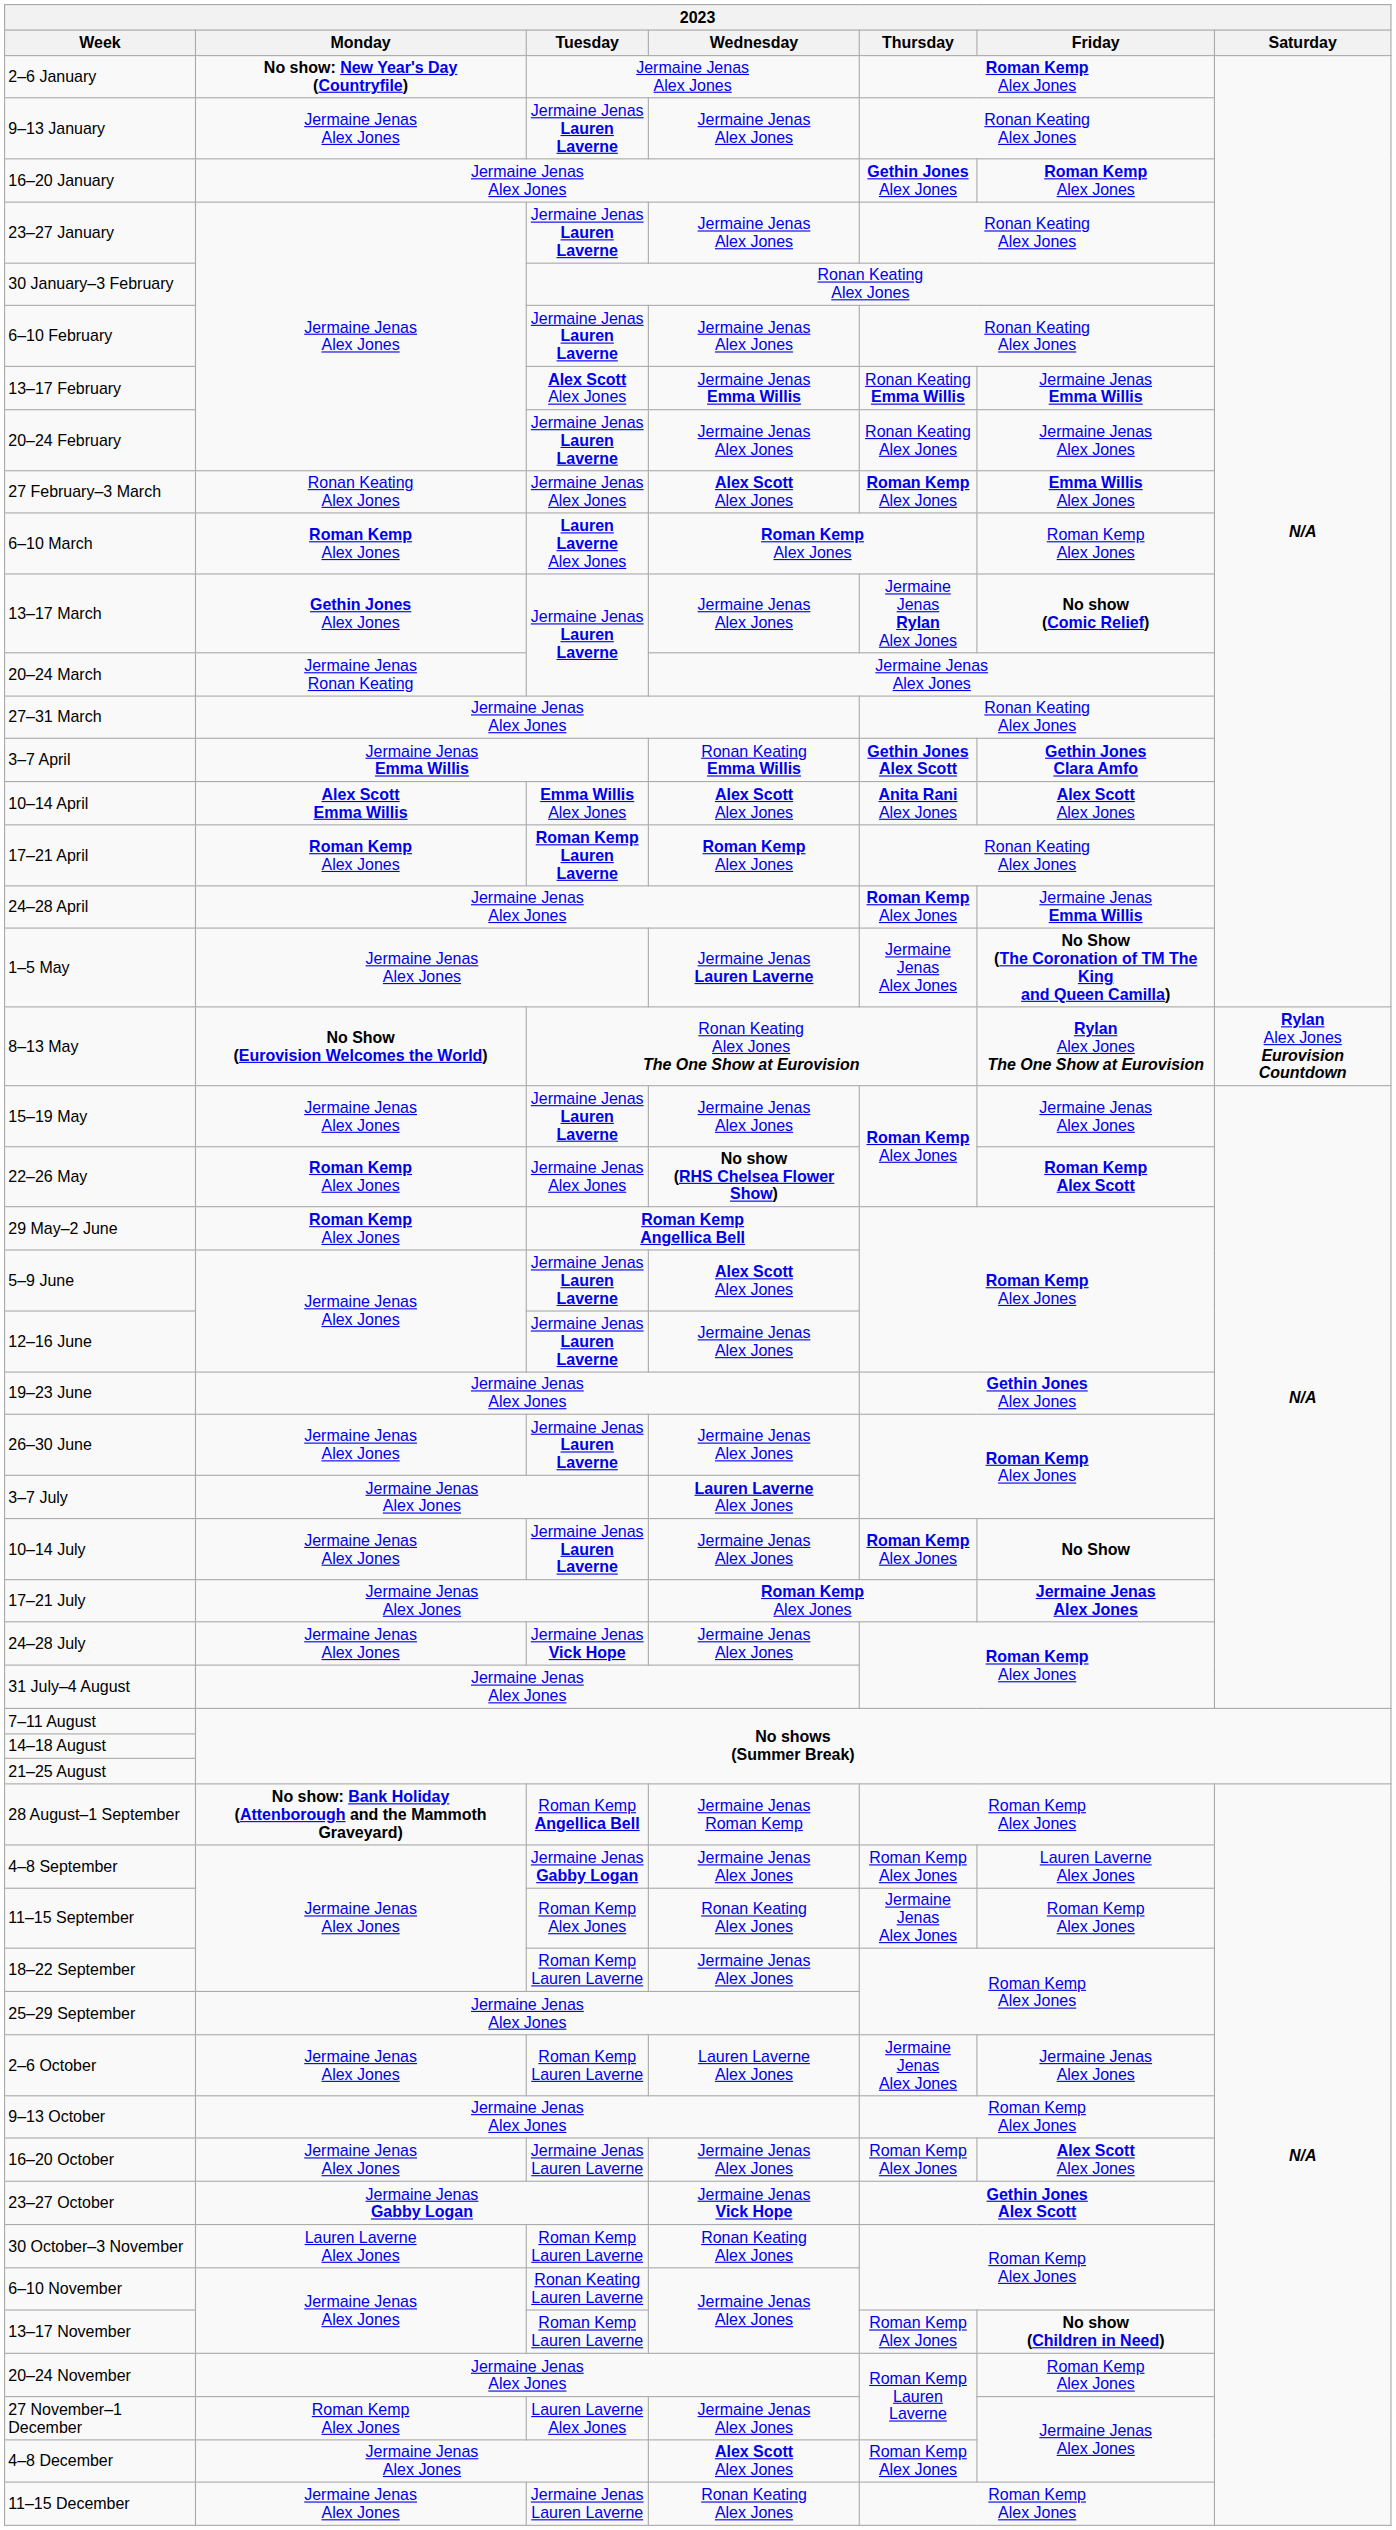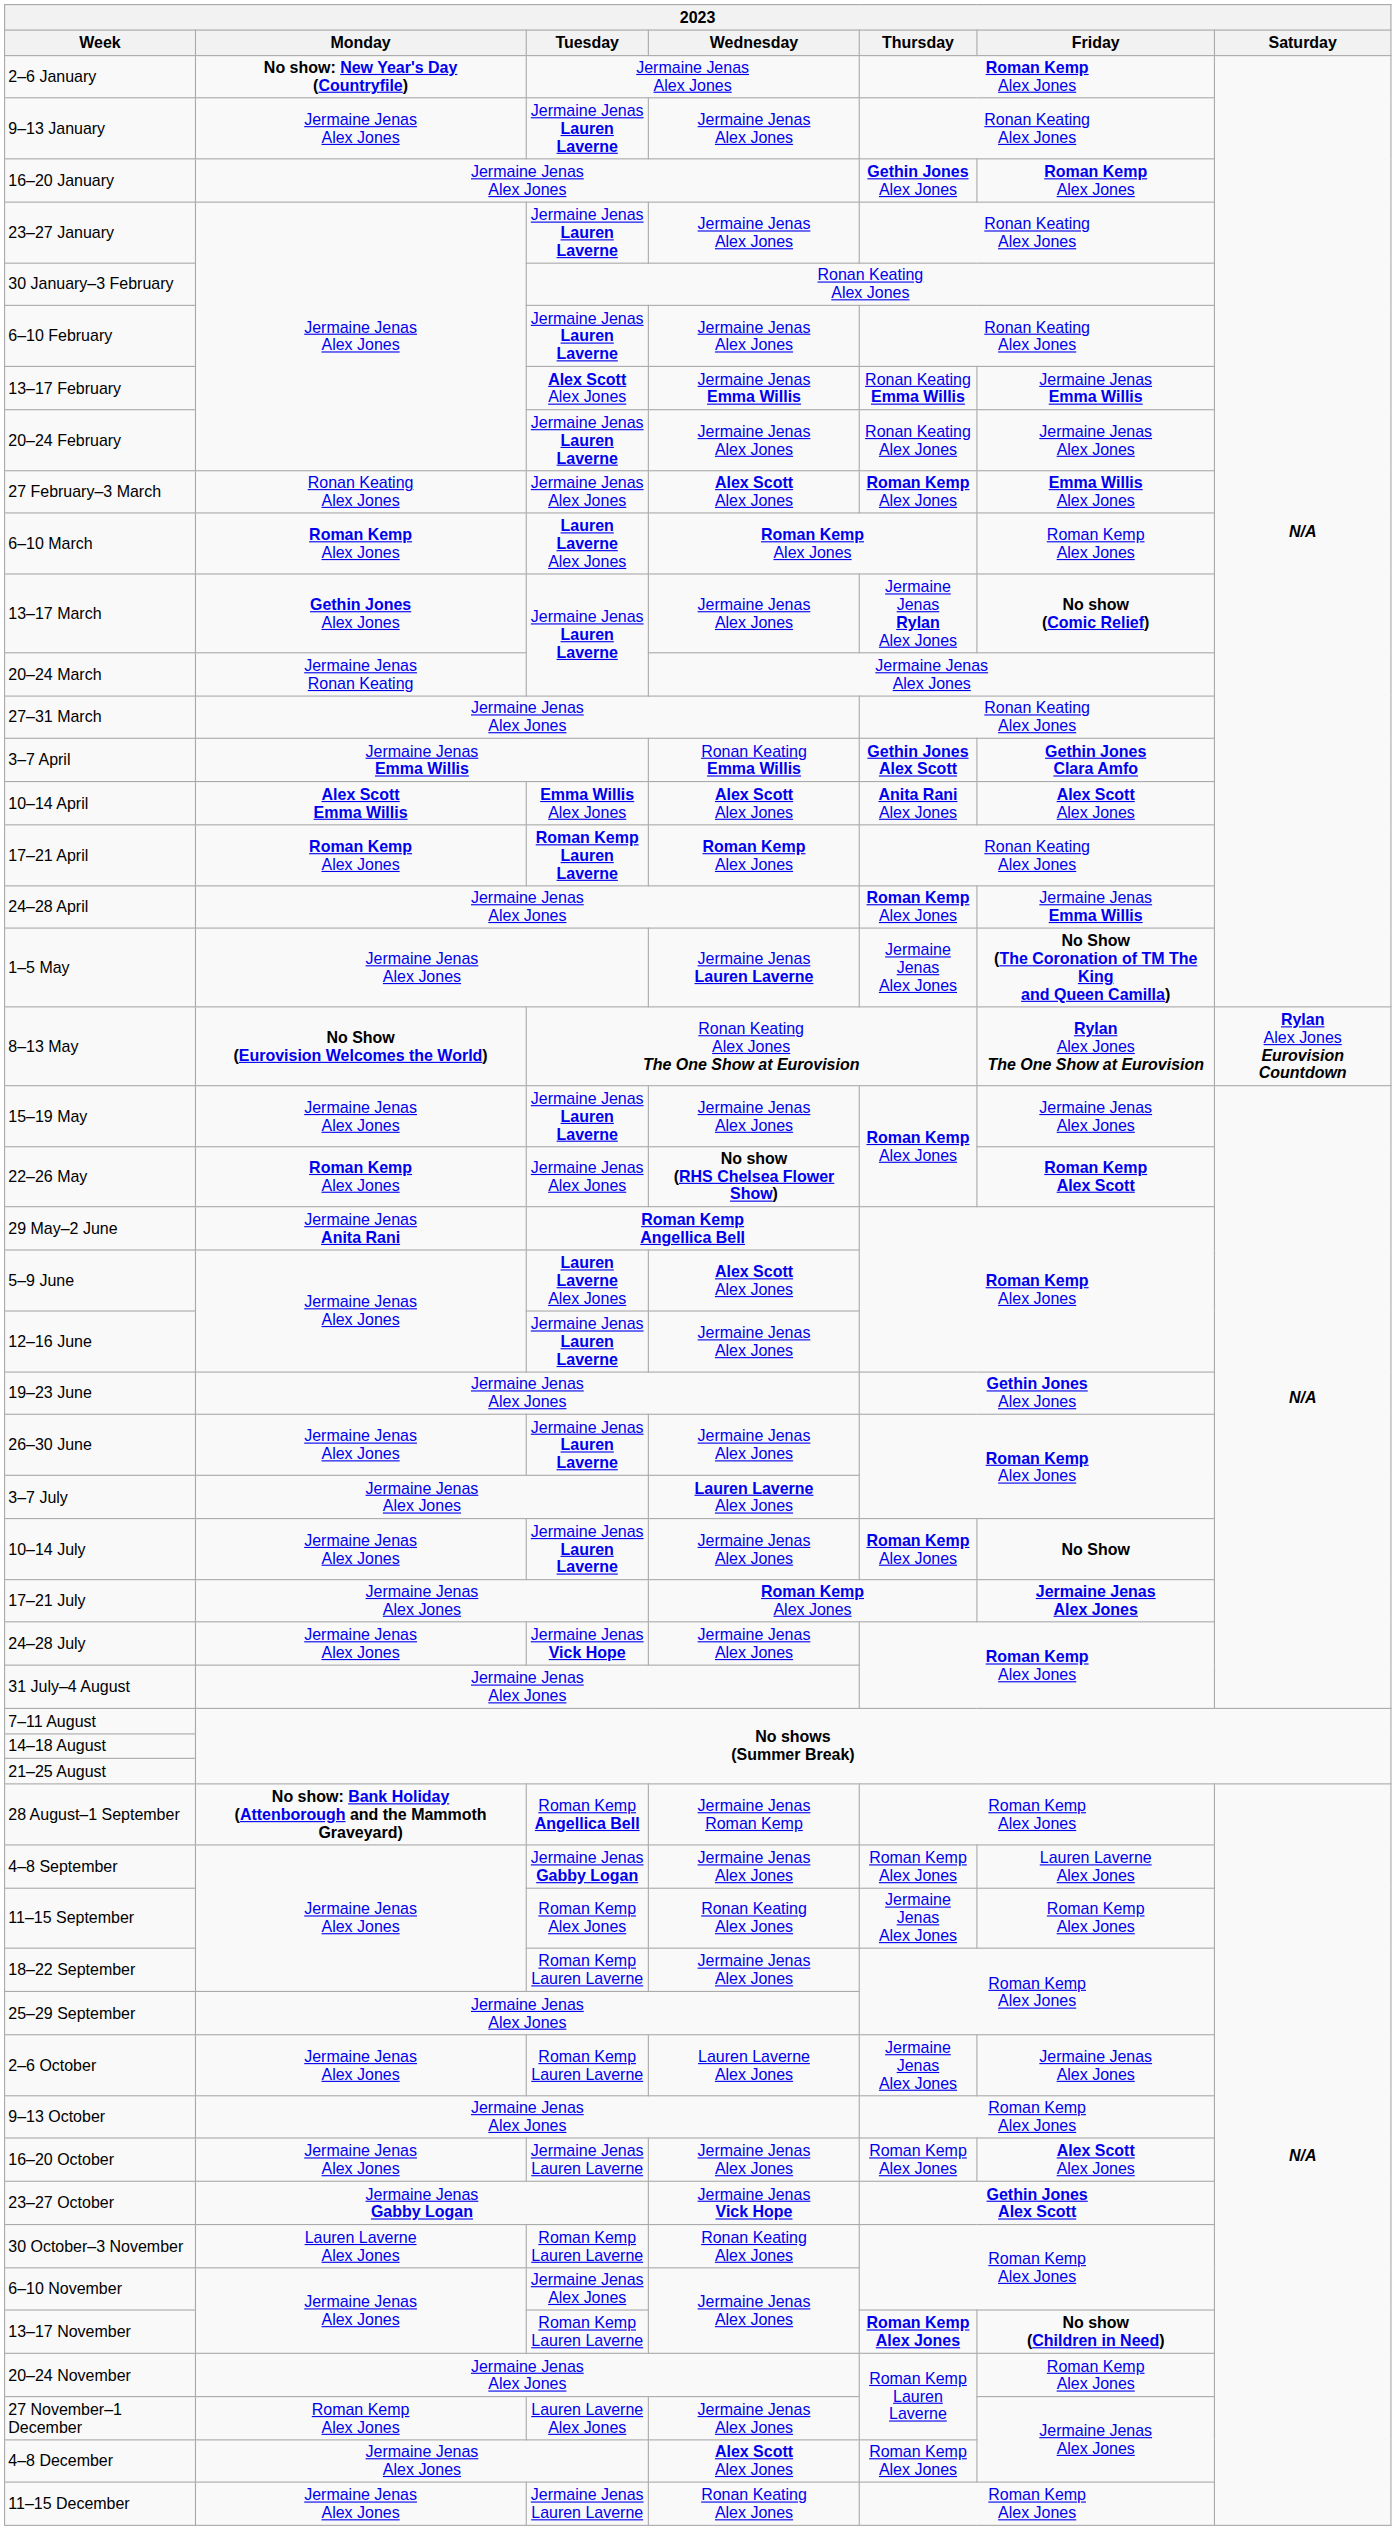29 May–2 June | 2023 / Monday: Roman Kemp Alex Jones -> Jermaine Jenas Anita Rani
5–9 June | 2023 / Tuesday: Jermaine Jenas Lauren Laverne -> Lauren Laverne Alex Jones
6–10 November | 2023 / Tuesday: Ronan Keating Lauren Laverne -> Jermaine Jenas Alex Jones
13–17 November | 2023 / Thursday: normal -> bold
